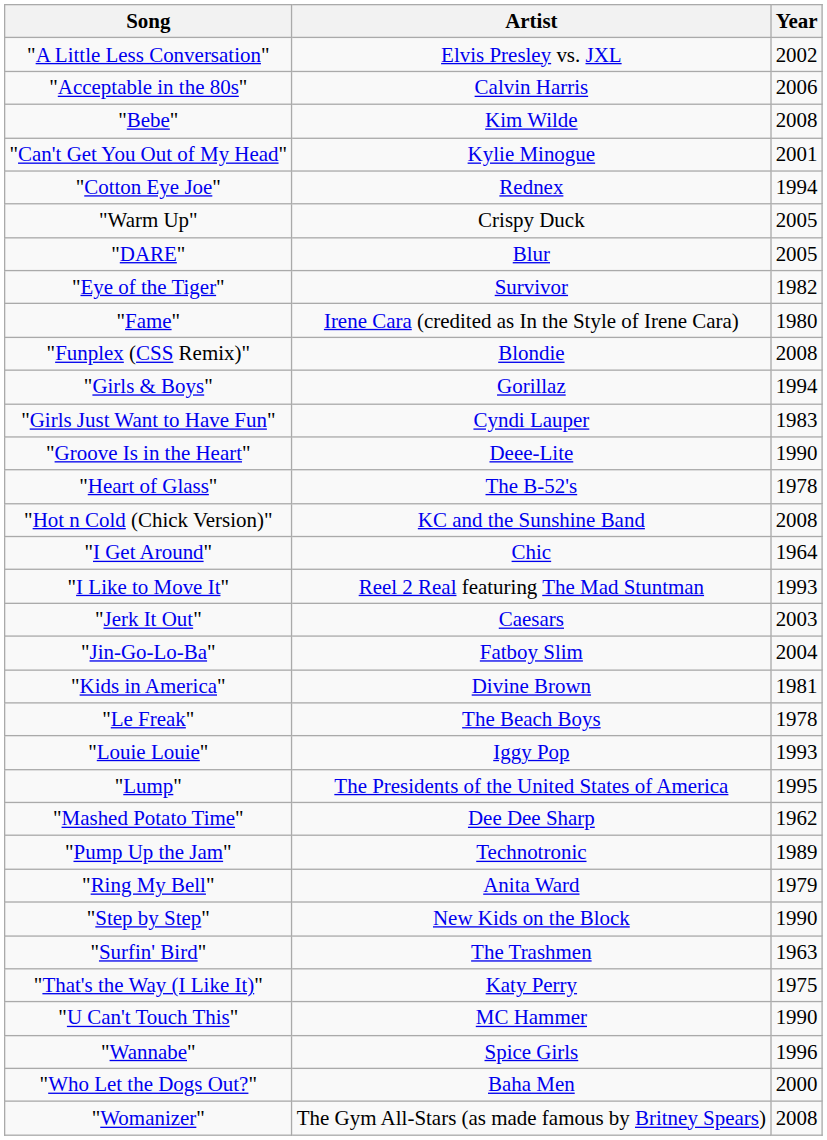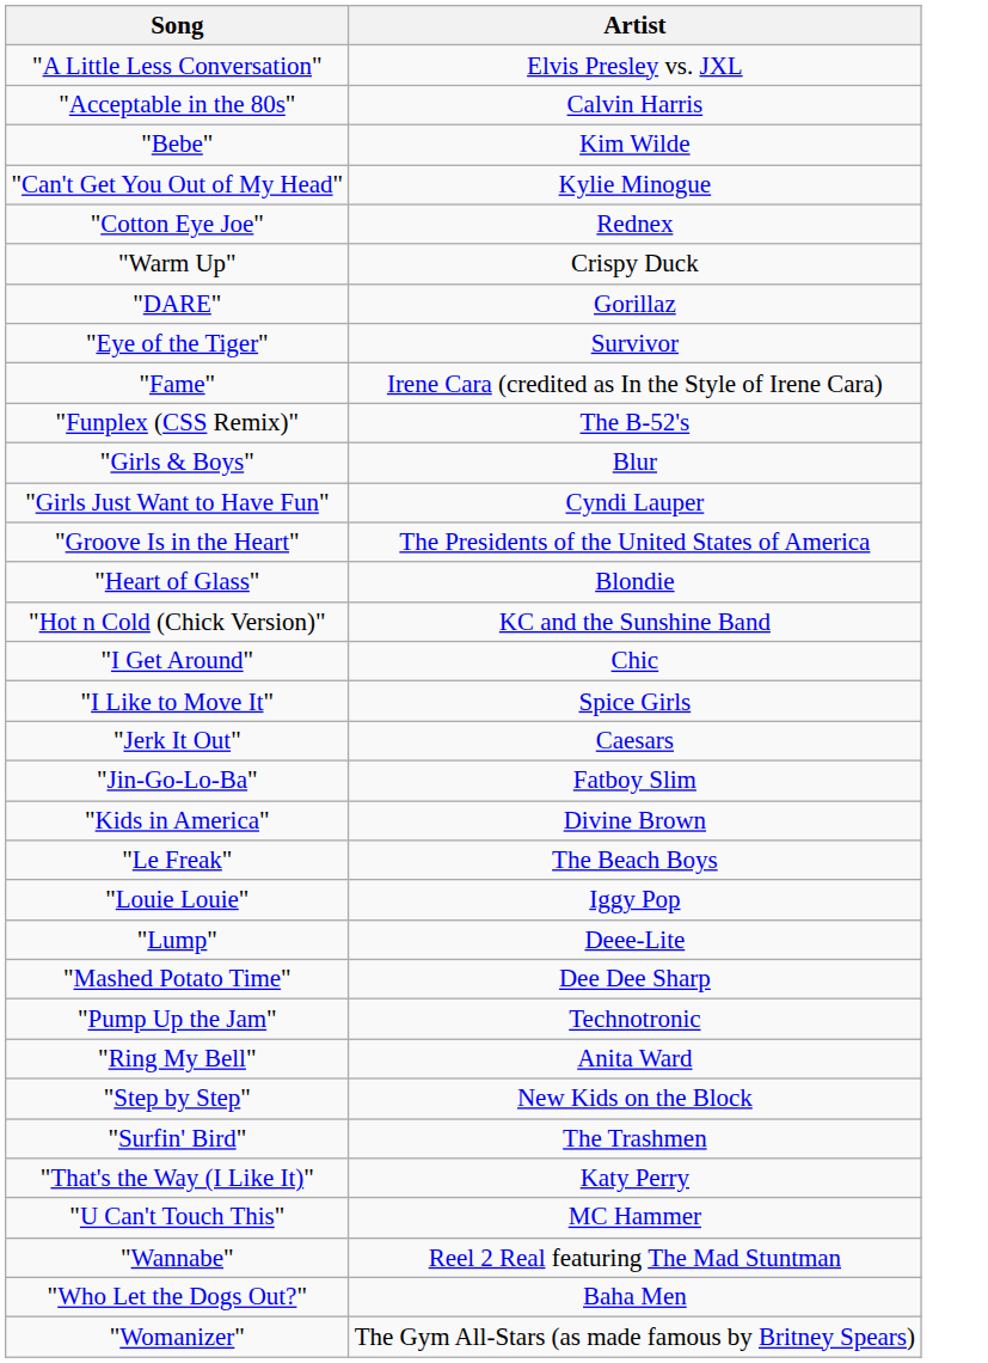- column: Year | 2002 | 2006 | 2008 | 2001 | 1994 | 2005 | 2005 | 1982 | 1980 | 2008 | 1994 | 1983 | 1990 | 1978 | 2008 | 1964 | 1993 | 2003 | 2004 | 1981 | 1978 | 1993 | 1995 | 1962 | 1989 | 1979 | 1990 | 1963 | 1975 | 1990 | 1996 | 2000 | 2008
"DARE" | Artist: Blur -> Gorillaz
"Funplex (CSS Remix)" | Artist: Blondie -> The B-52's
"Girls & Boys" | Artist: Gorillaz -> Blur
"Groove Is in the Heart" | Artist: Deee-Lite -> The Presidents of the United States of America
"Heart of Glass" | Artist: The B-52's -> Blondie
"I Like to Move It" | Artist: Reel 2 Real featuring The Mad Stuntman -> Spice Girls
"Lump" | Artist: The Presidents of the United States of America -> Deee-Lite
"Wannabe" | Artist: Spice Girls -> Reel 2 Real featuring The Mad Stuntman
